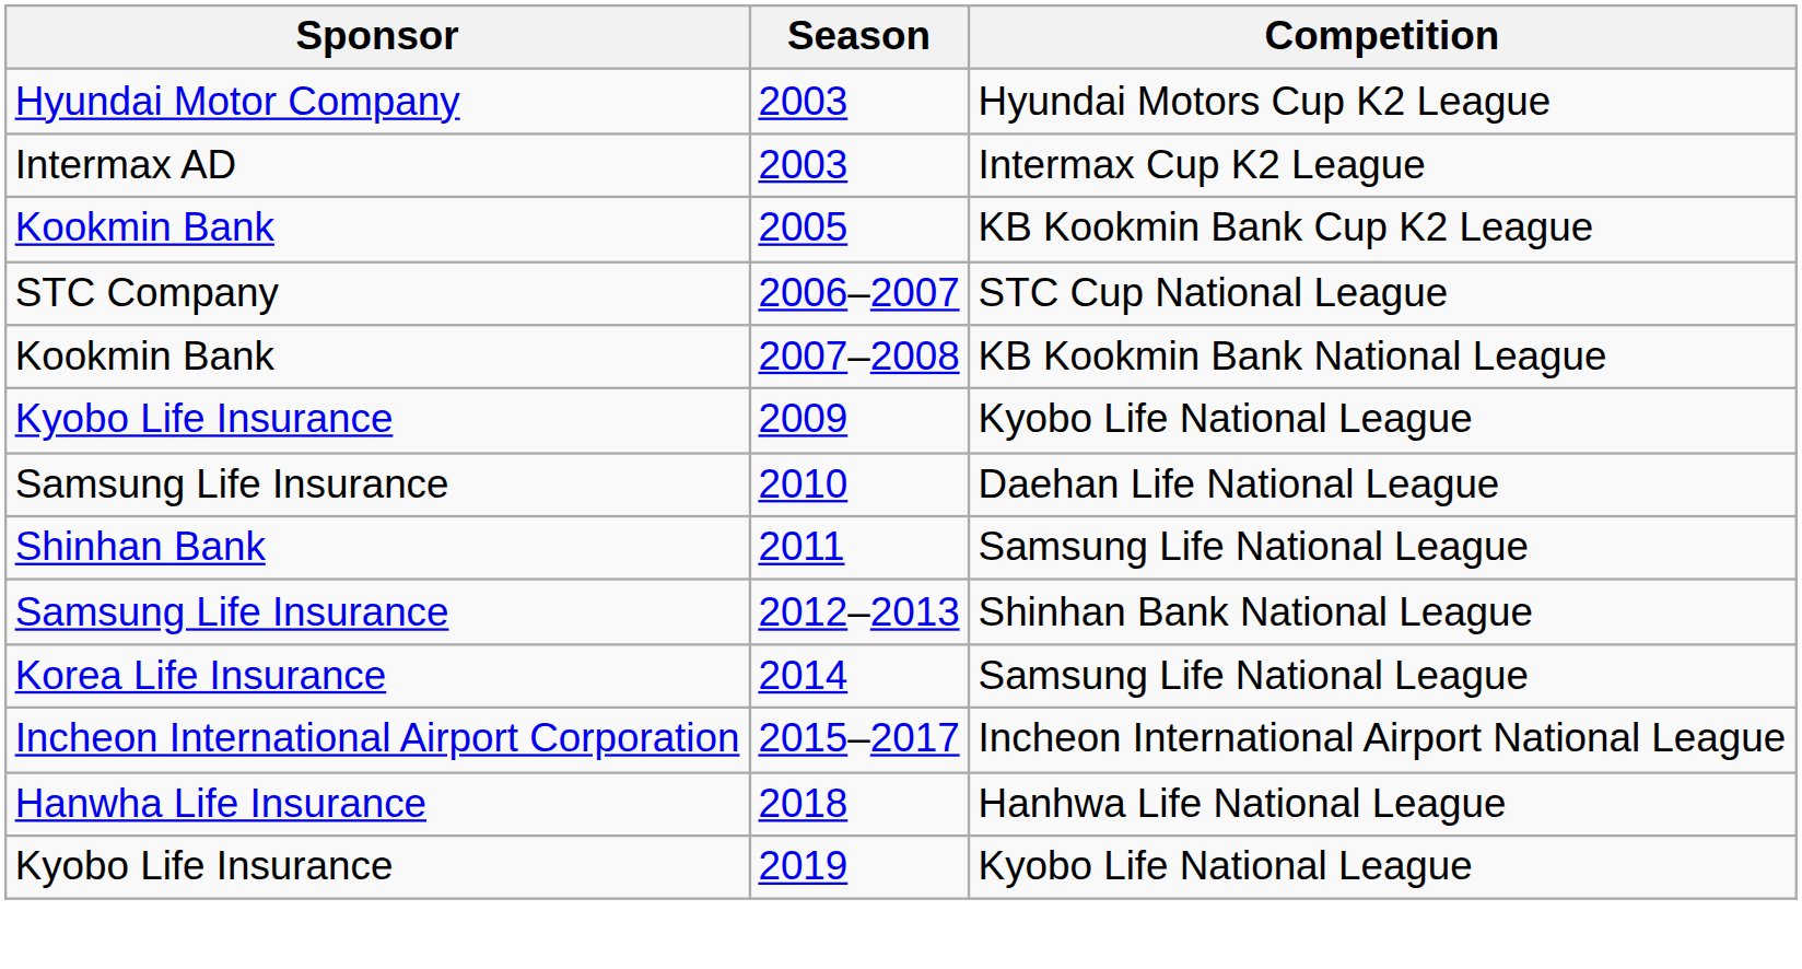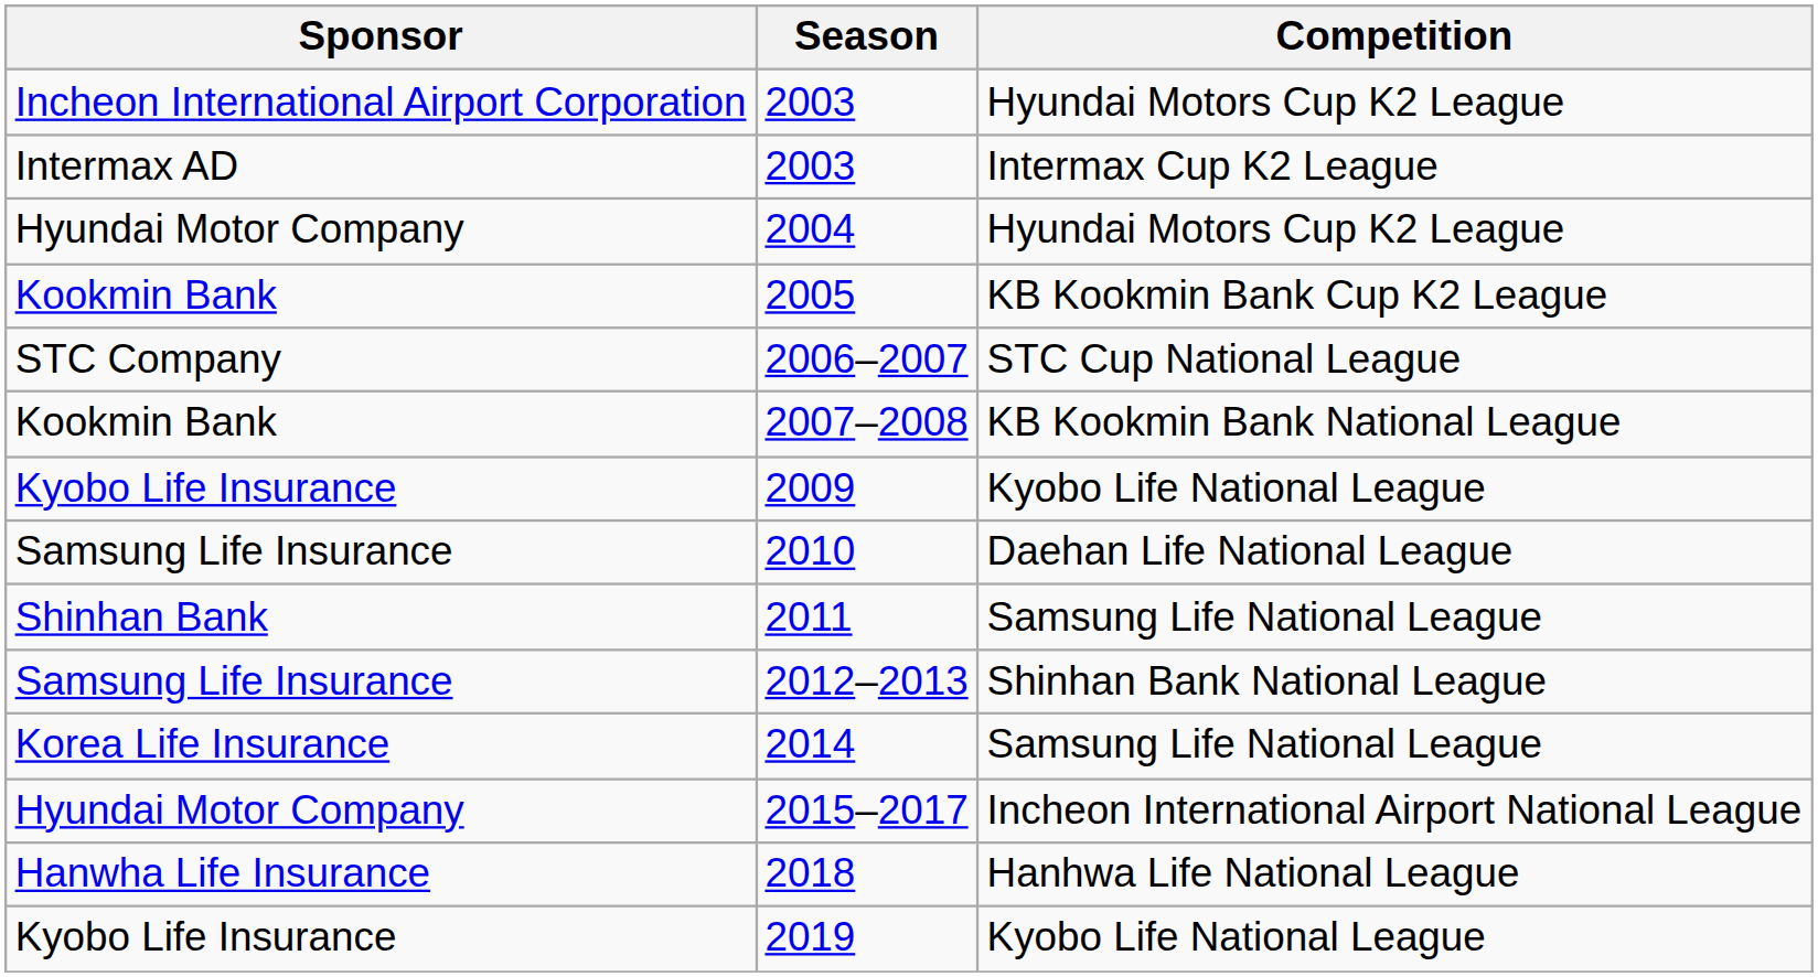2003 / Hyundai Motors Cup K2 League | Sponsor: Hyundai Motor Company -> Incheon International Airport Corporation
+ row: Hyundai Motor Company | 2004 | Hyundai Motors Cup K2 League
2015–2017 | Sponsor: Incheon International Airport Corporation -> Hyundai Motor Company
